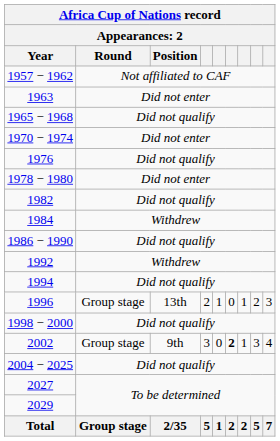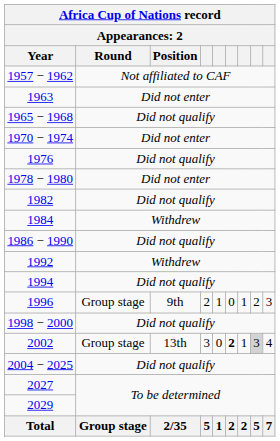1996 | Position: 13th -> 9th
2002 | Position: 9th -> 13th
2002 | column 8: no background -> lightgrey background
